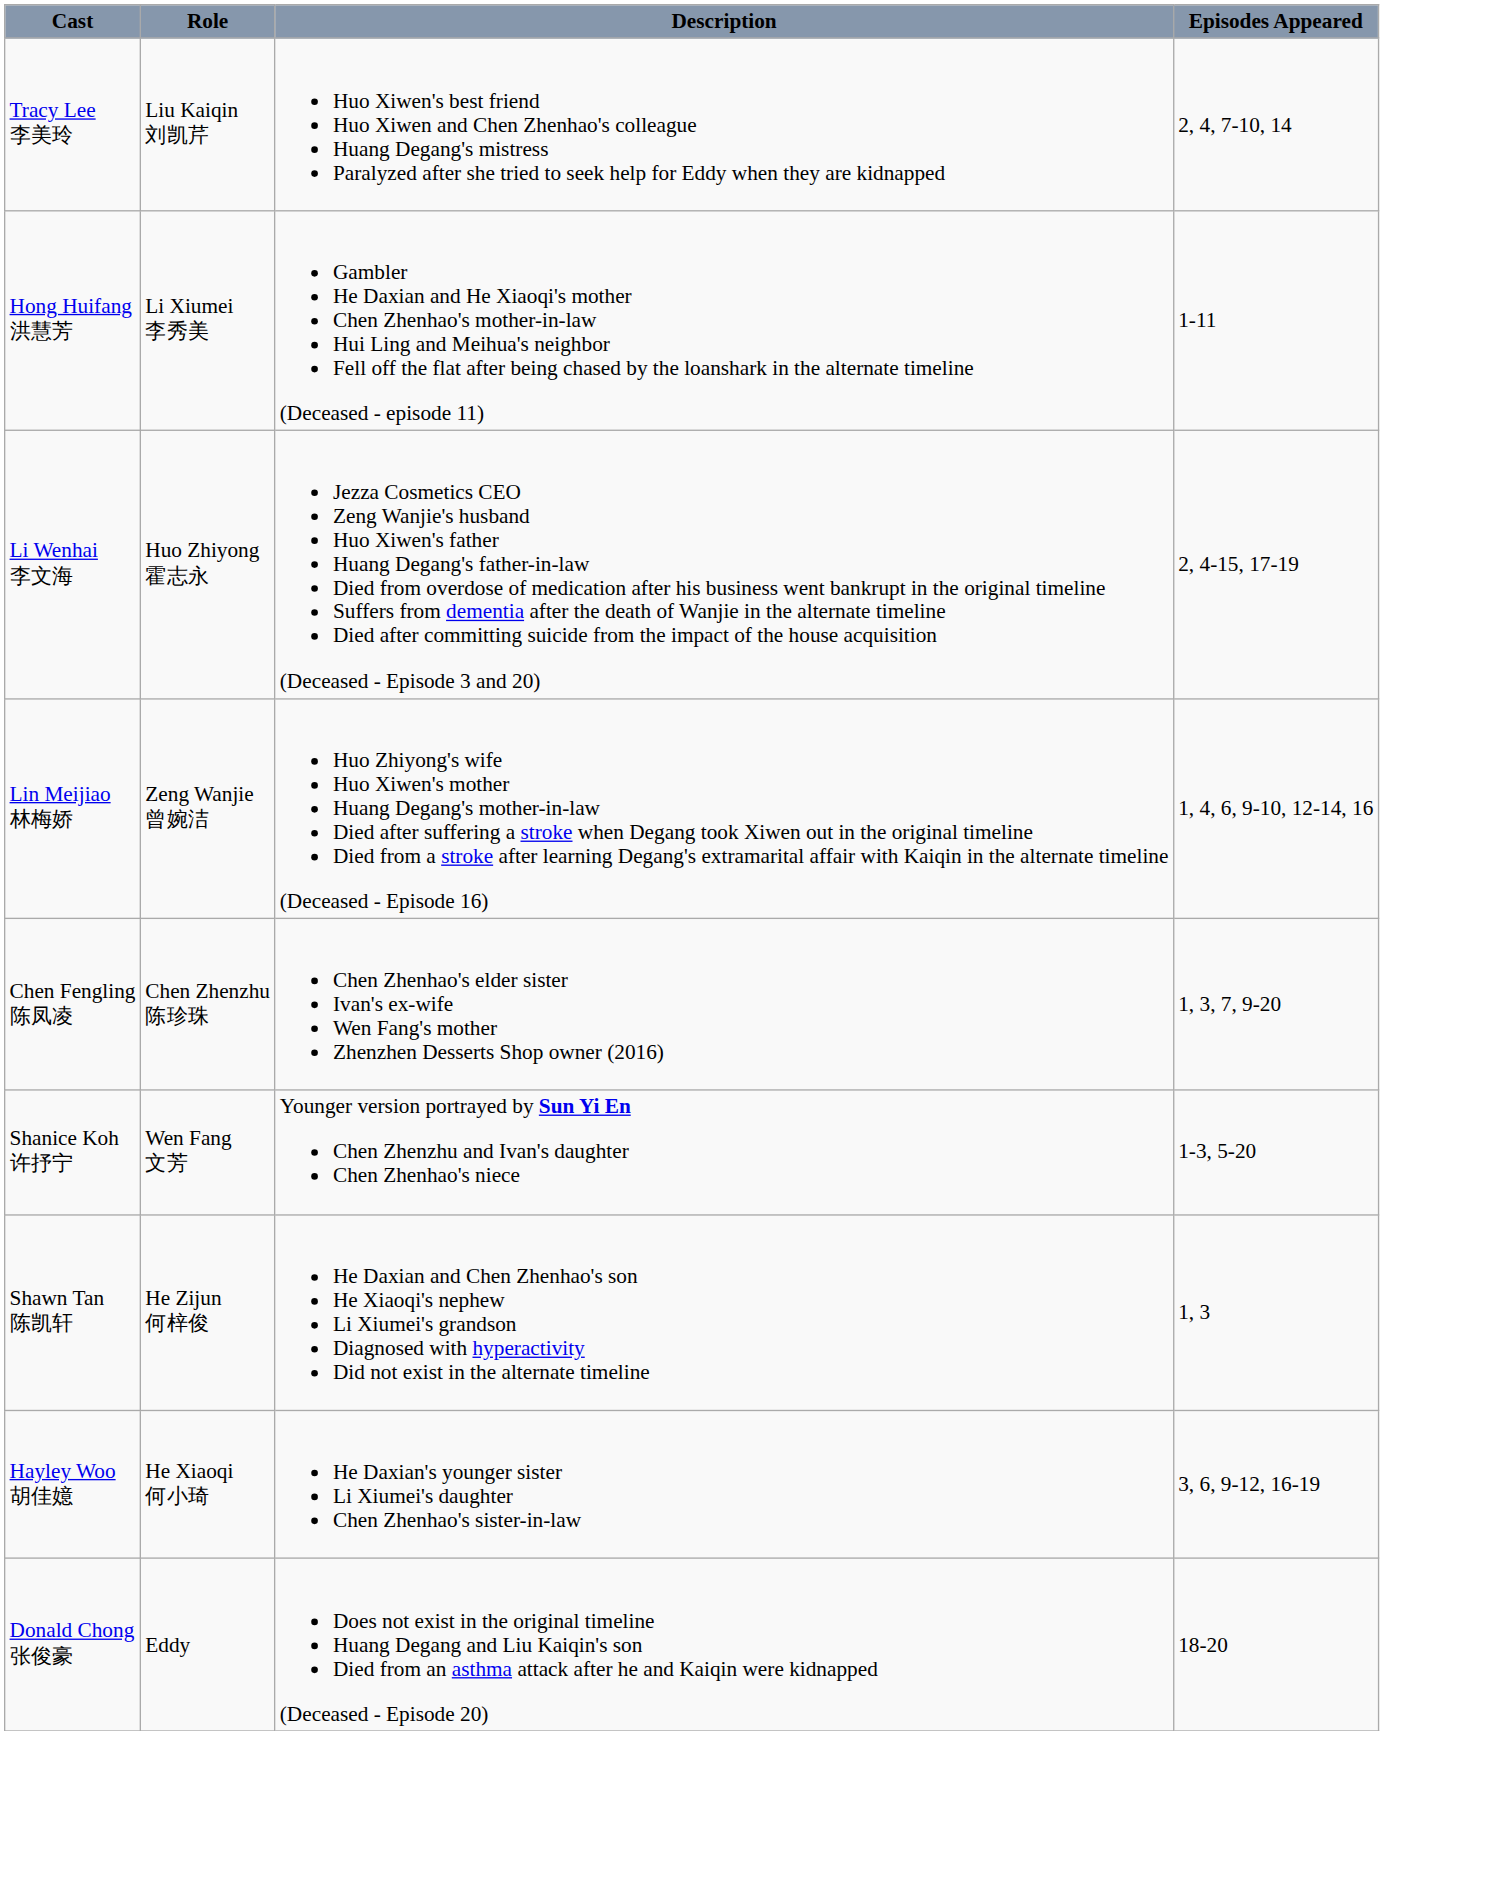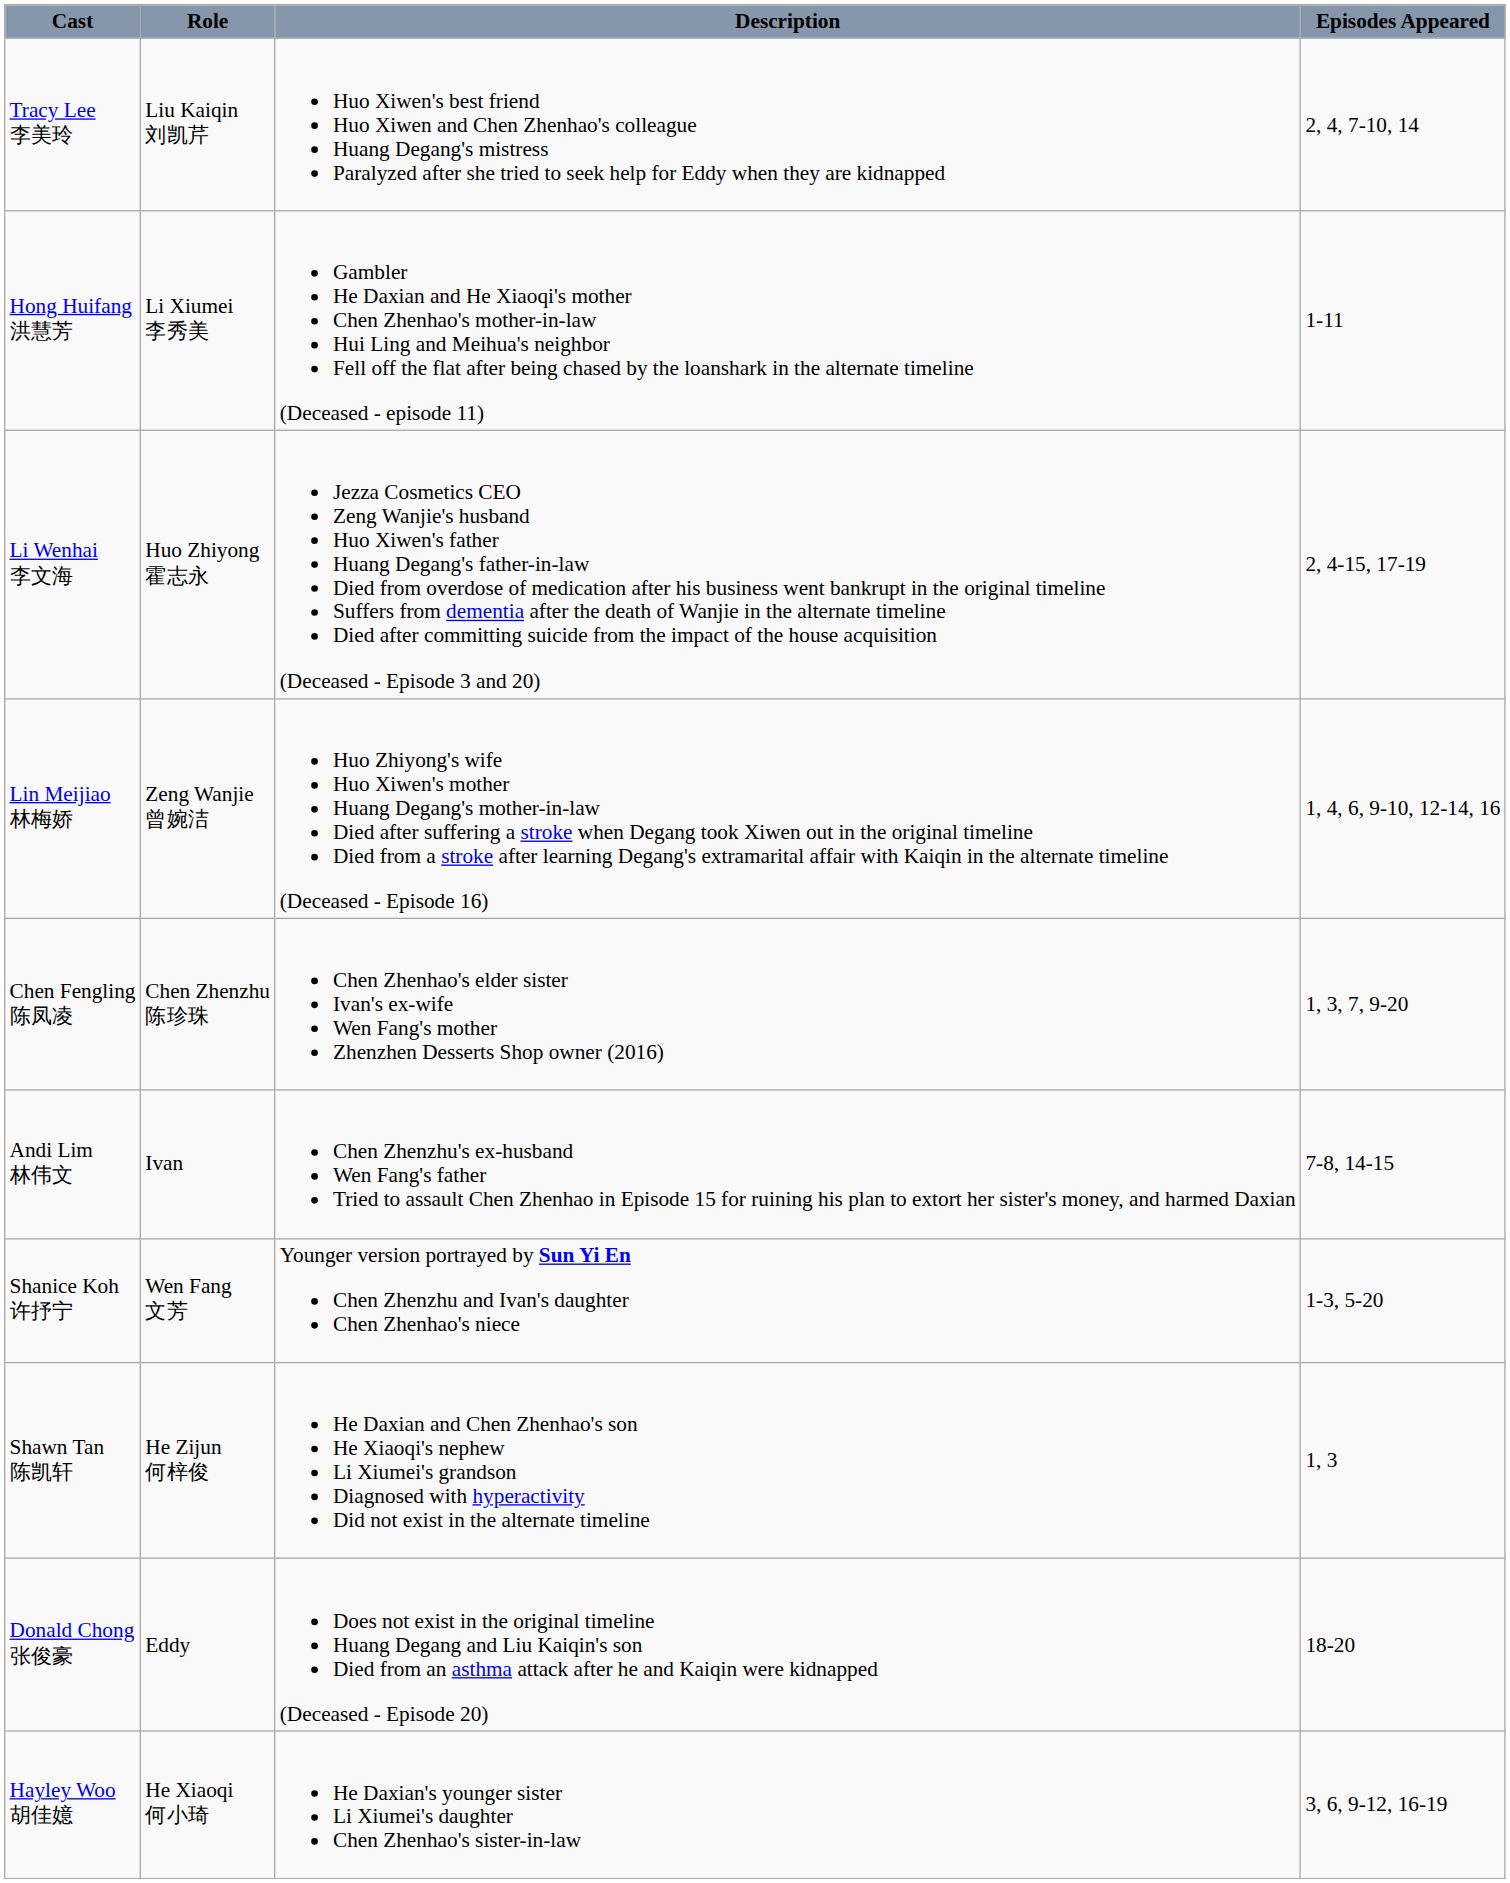+ row: Andi Lim 林伟文 | Ivan | Chen Zhenzhu's ex-husband Wen Fang's father Tried to assault Chen Zhenhao in Episode 15 for ruining his plan to extort her sister's money, and harmed Daxian | 7-8, 14-15
rows swapped: Donald Chong 张俊豪 <-> Hayley Woo 胡佳嬑
